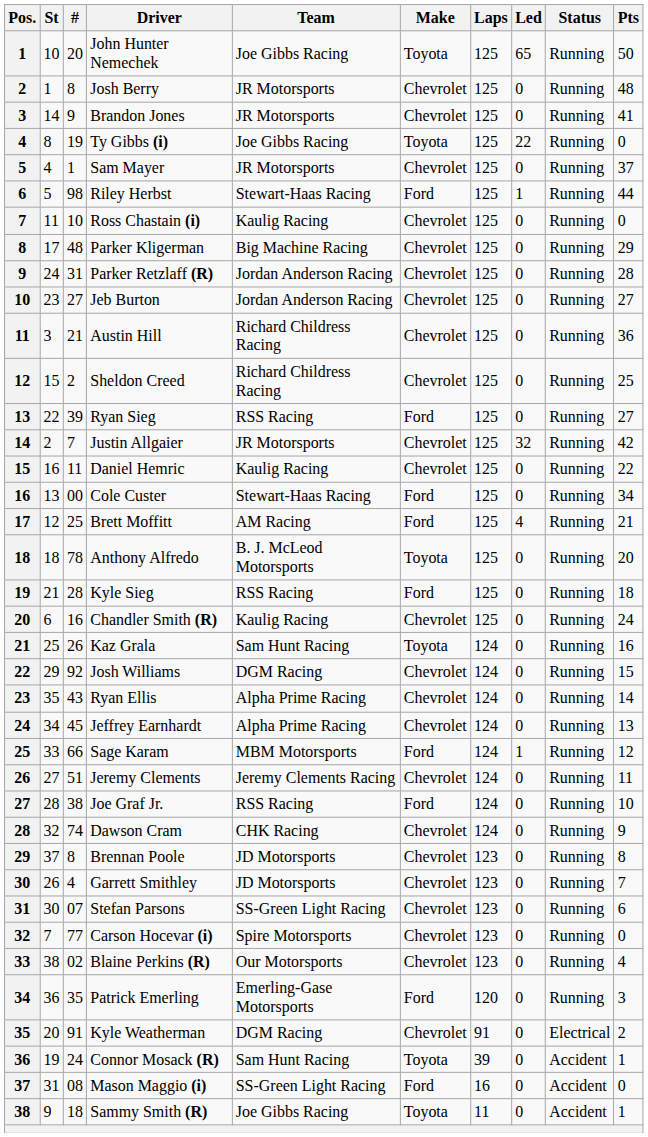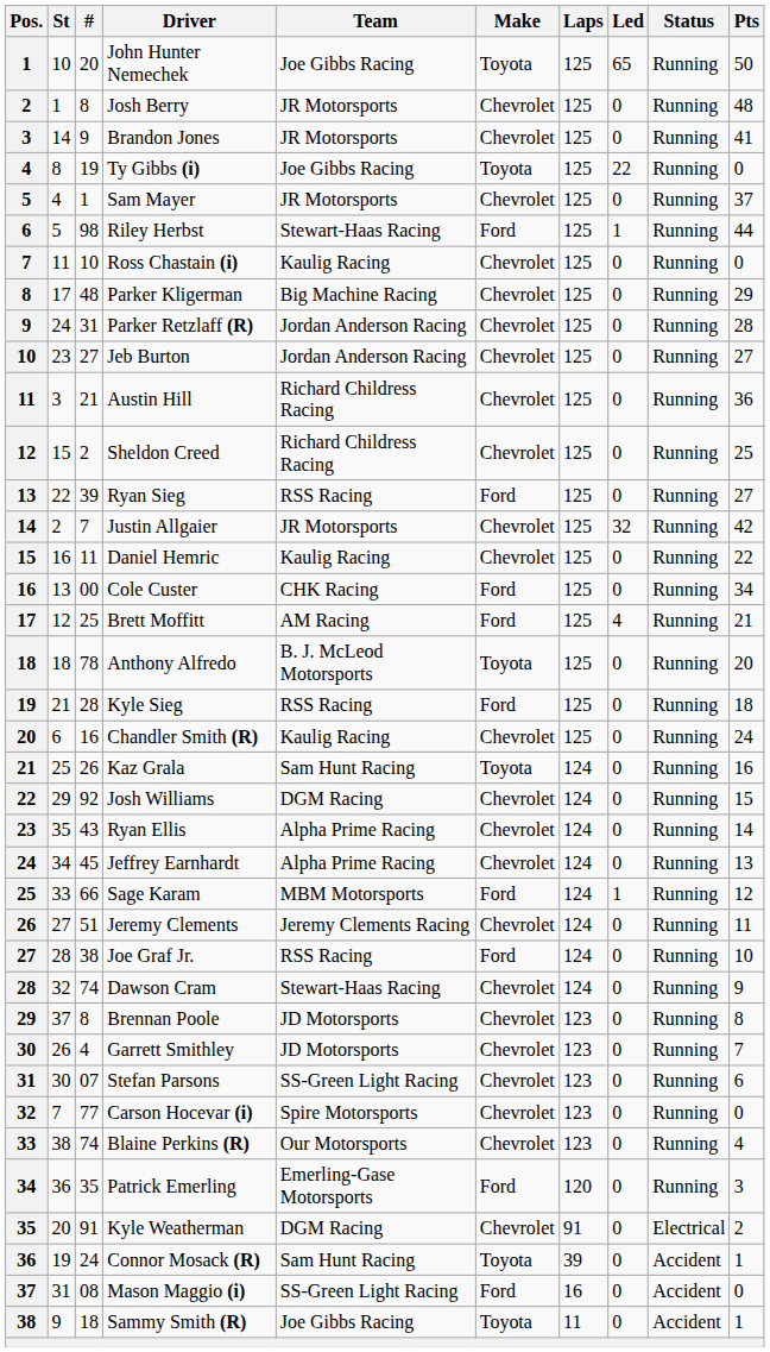Cole Custer | Team: Stewart-Haas Racing -> CHK Racing
Dawson Cram | Team: CHK Racing -> Stewart-Haas Racing
Blaine Perkins (R) | #: 02 -> 74
